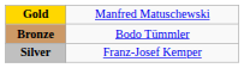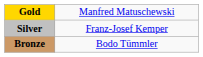rows swapped: Silver <-> Bronze
